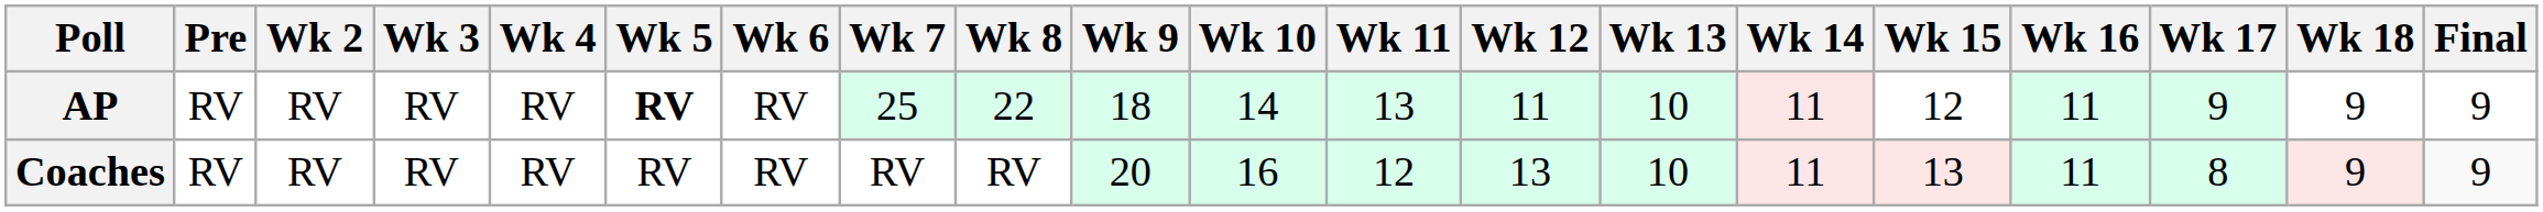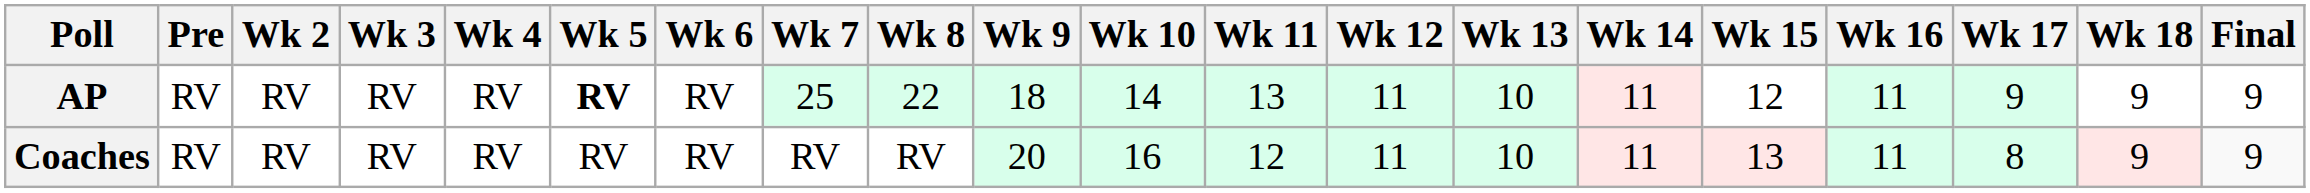Coaches | Wk 12: 13 -> 11
